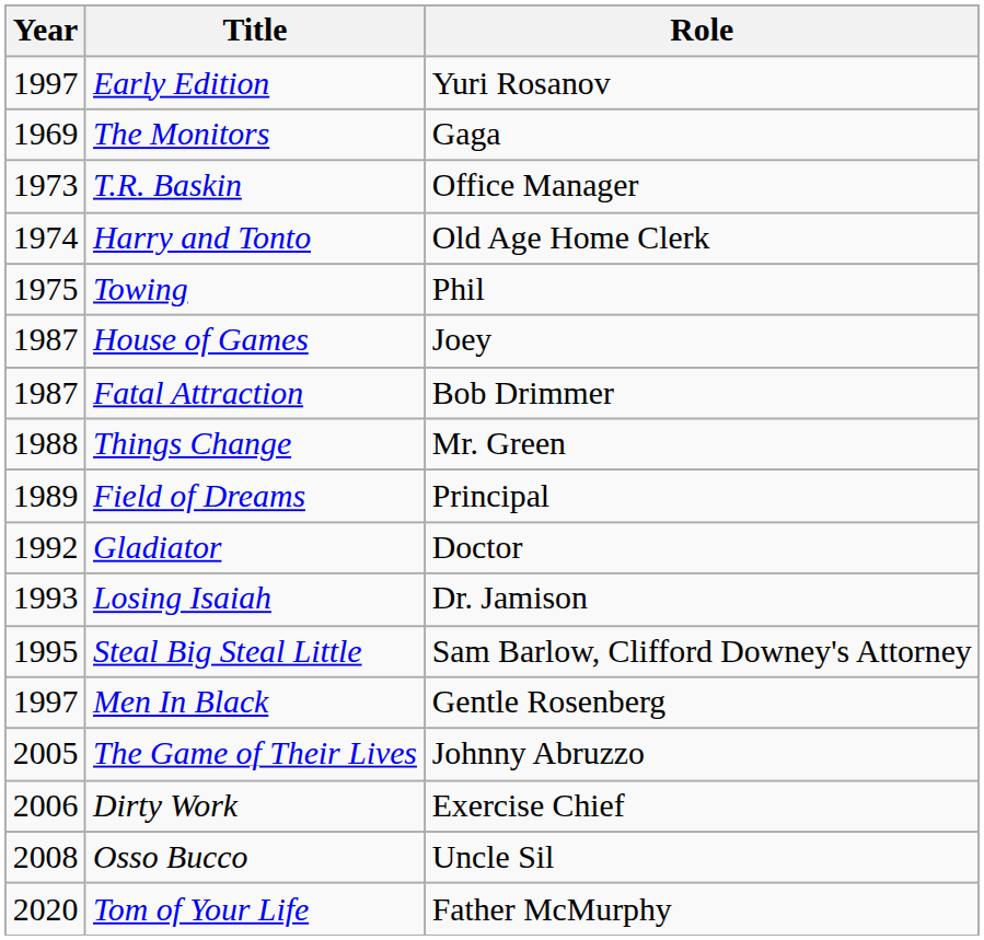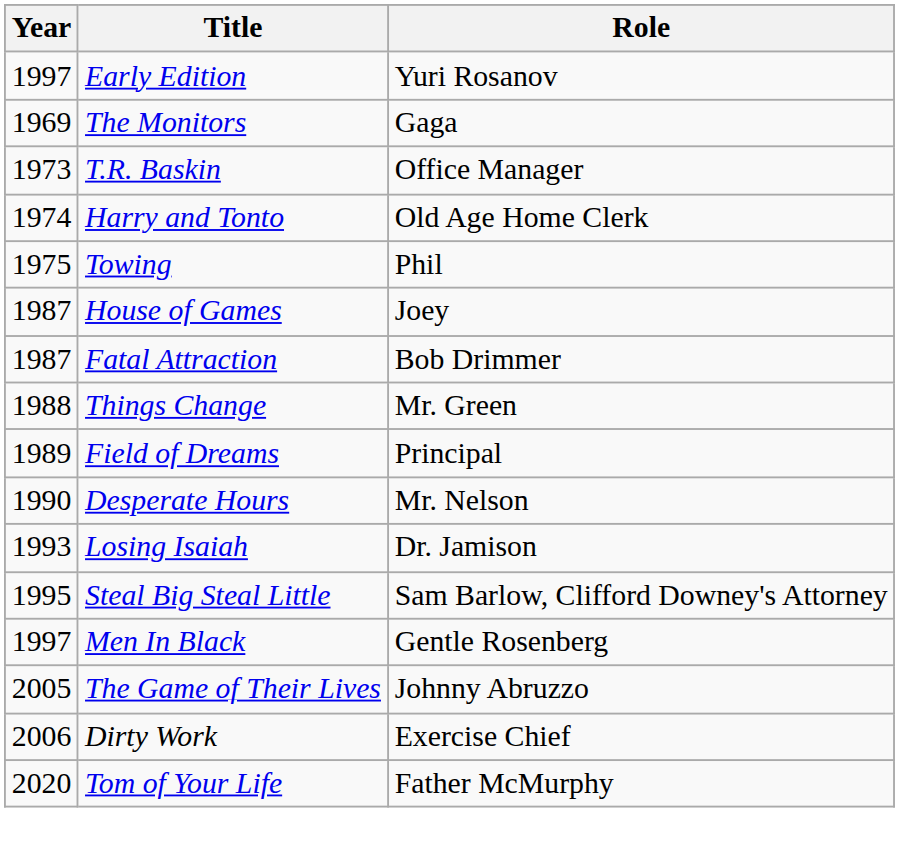+ row: 1990 | Desperate Hours | Mr. Nelson
- row: 1992 | Gladiator | Doctor
- row: 2008 | Osso Bucco | Uncle Sil
